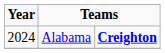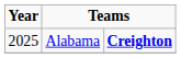Alabama | Year: 2024 -> 2025
